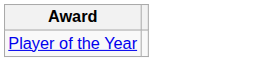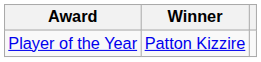+ column: Winner | Patton Kizzire
